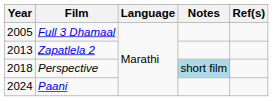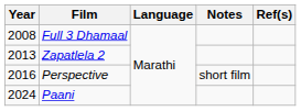Full 3 Dhamaal | Year: 2005 -> 2008
Perspective | Year: 2018 -> 2016
Perspective | Notes: lightblue background -> no background
